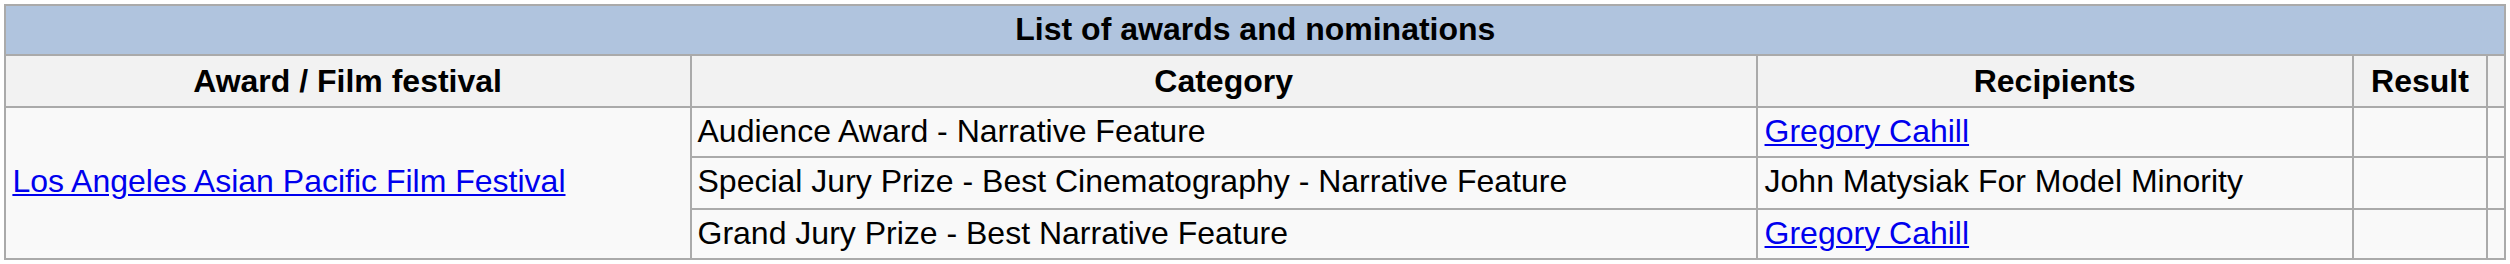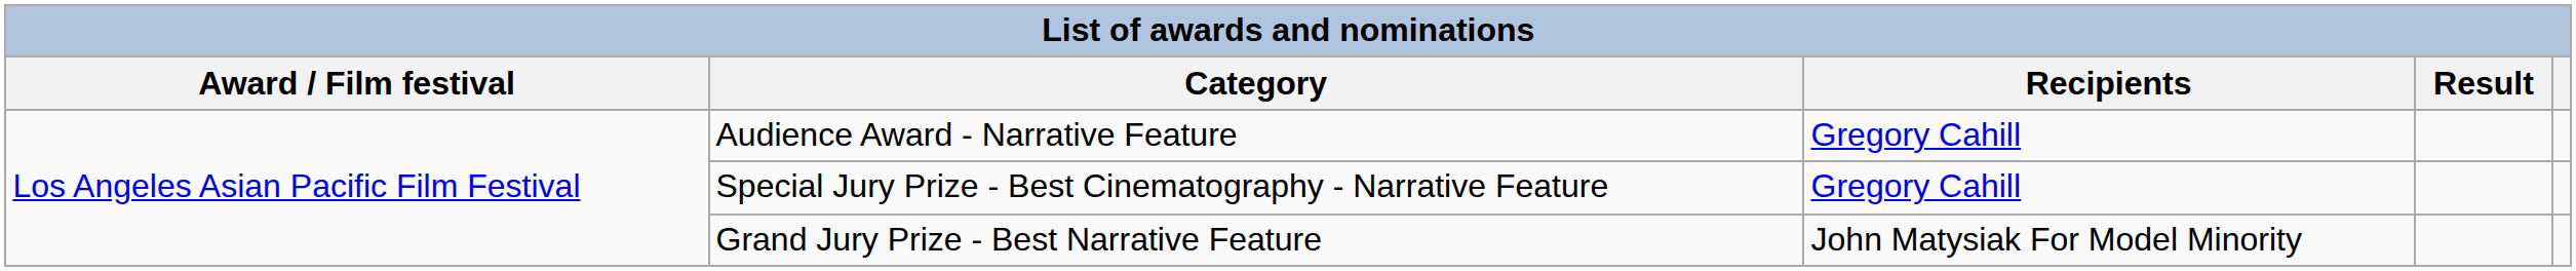Special Jury Prize - Best Cinematography - Narrative Feature | Recipients: John Matysiak For Model Minority -> Gregory Cahill
Grand Jury Prize - Best Narrative Feature | Recipients: Gregory Cahill -> John Matysiak For Model Minority
